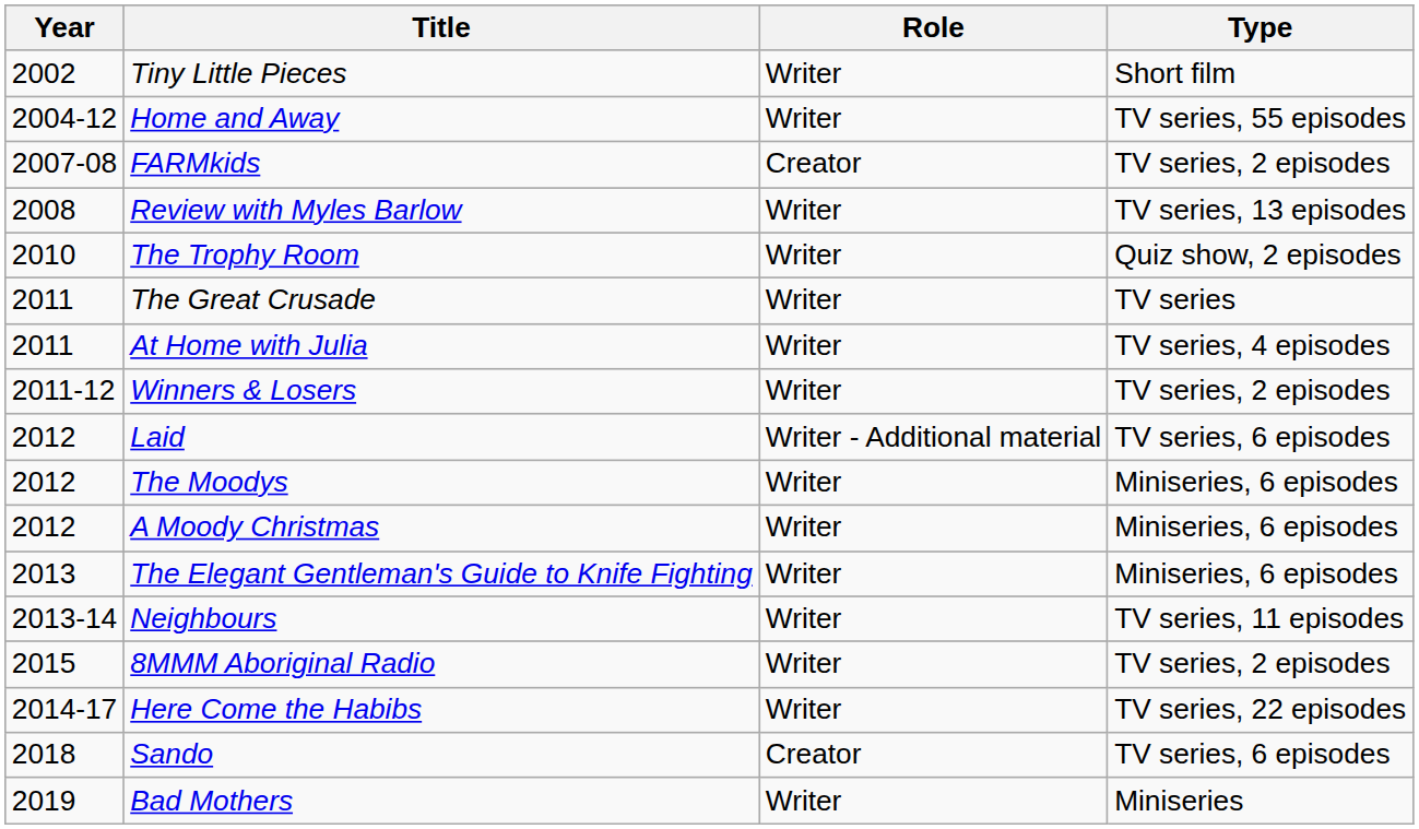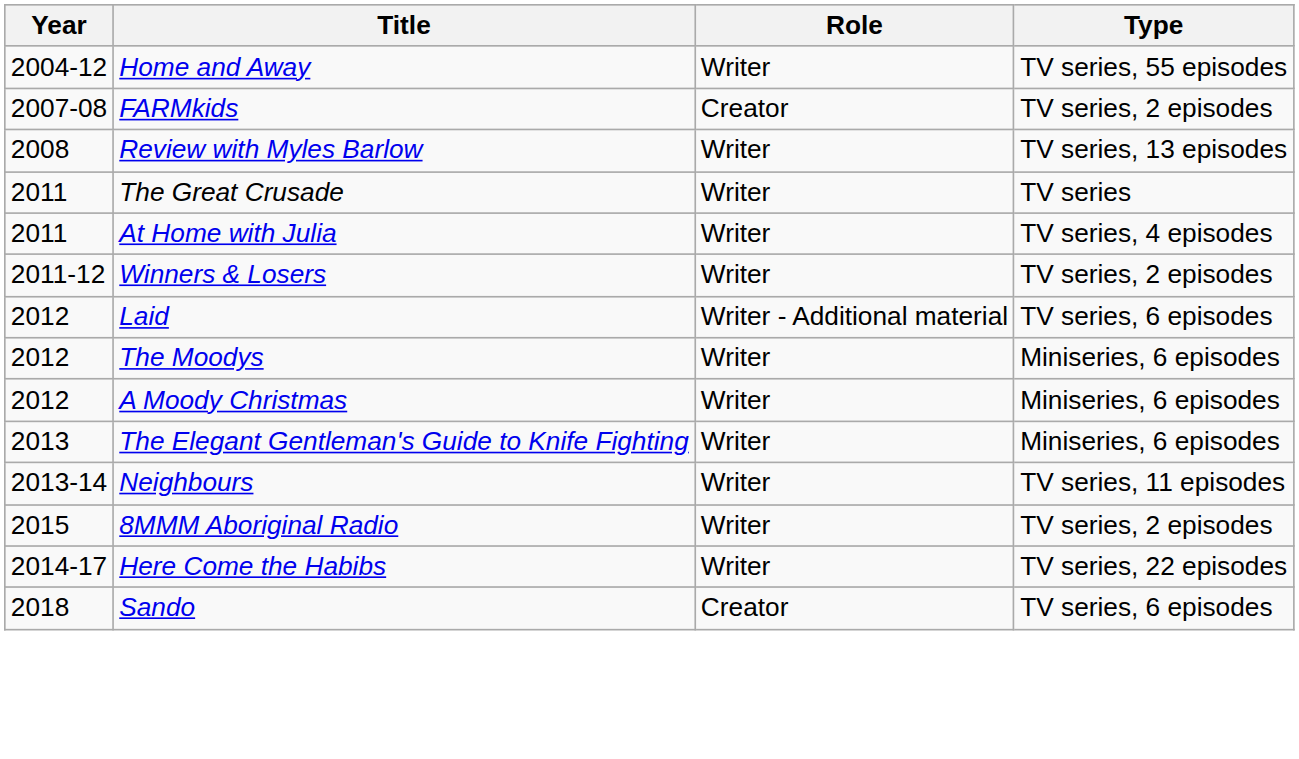- row: 2002 | Tiny Little Pieces | Writer | Short film
- row: 2010 | The Trophy Room | Writer | Quiz show, 2 episodes
- row: 2019 | Bad Mothers | Writer | Miniseries
